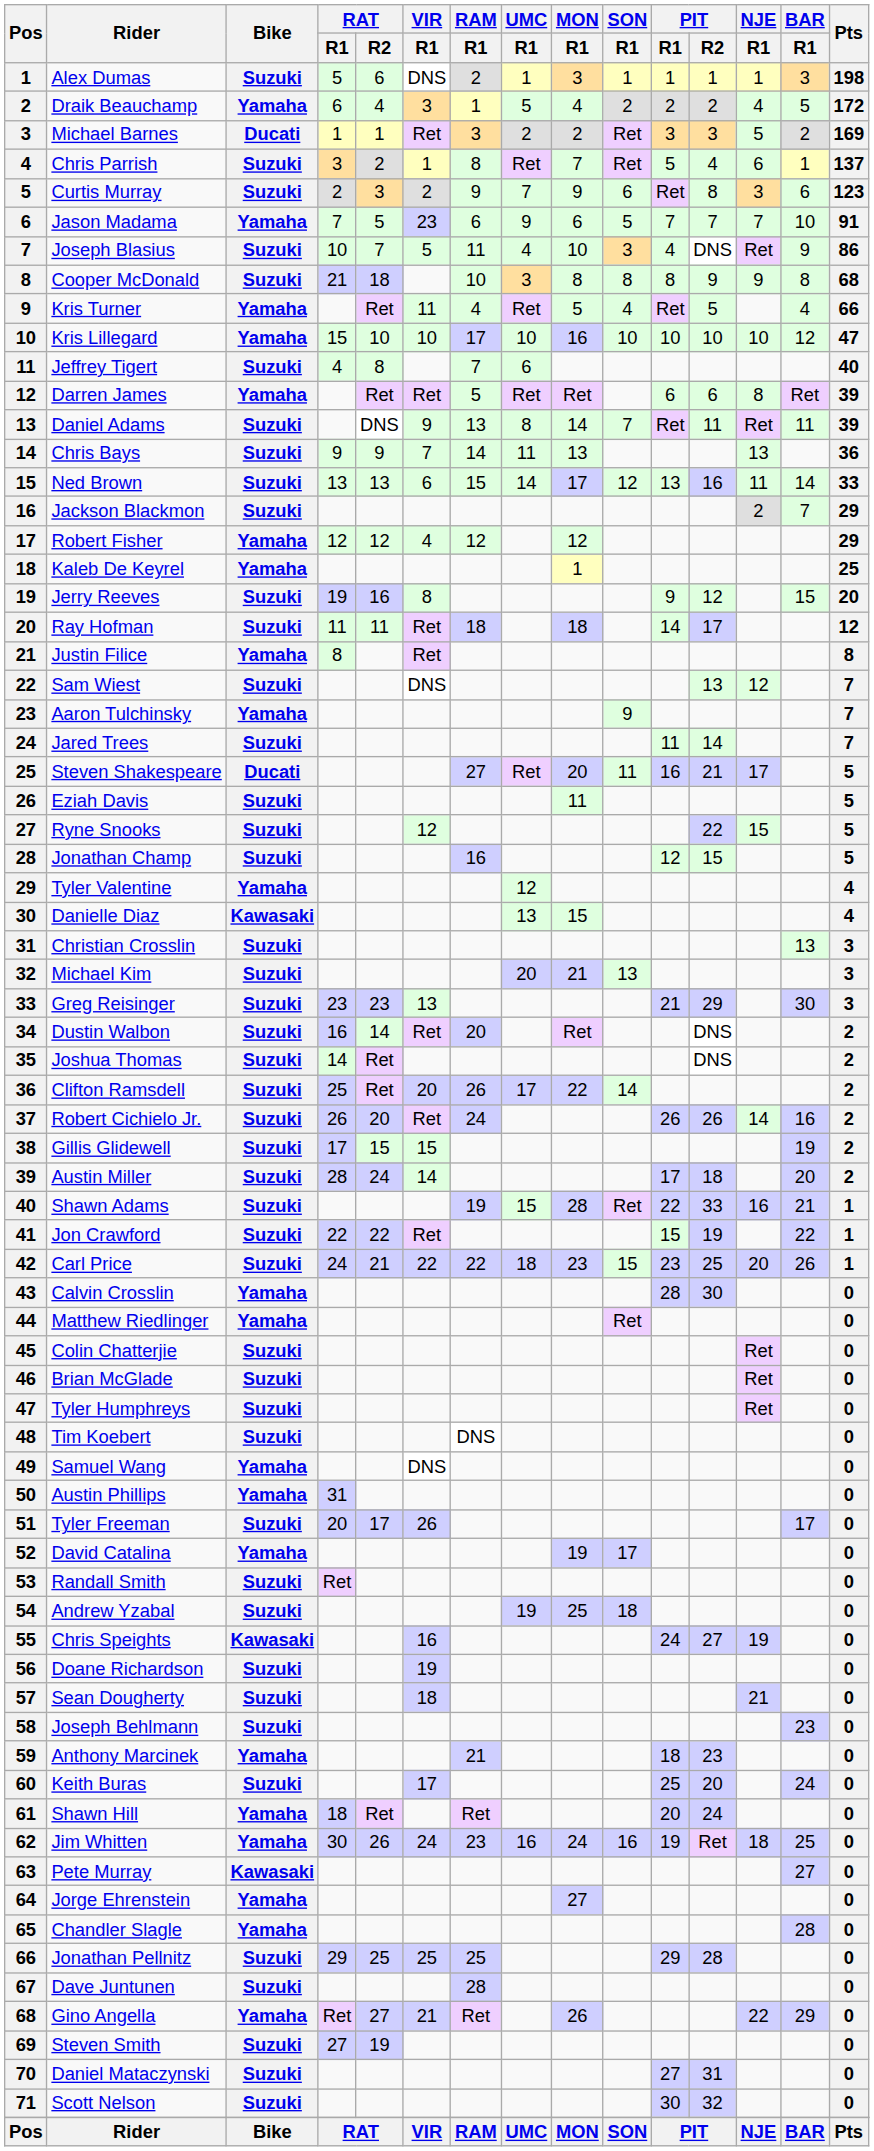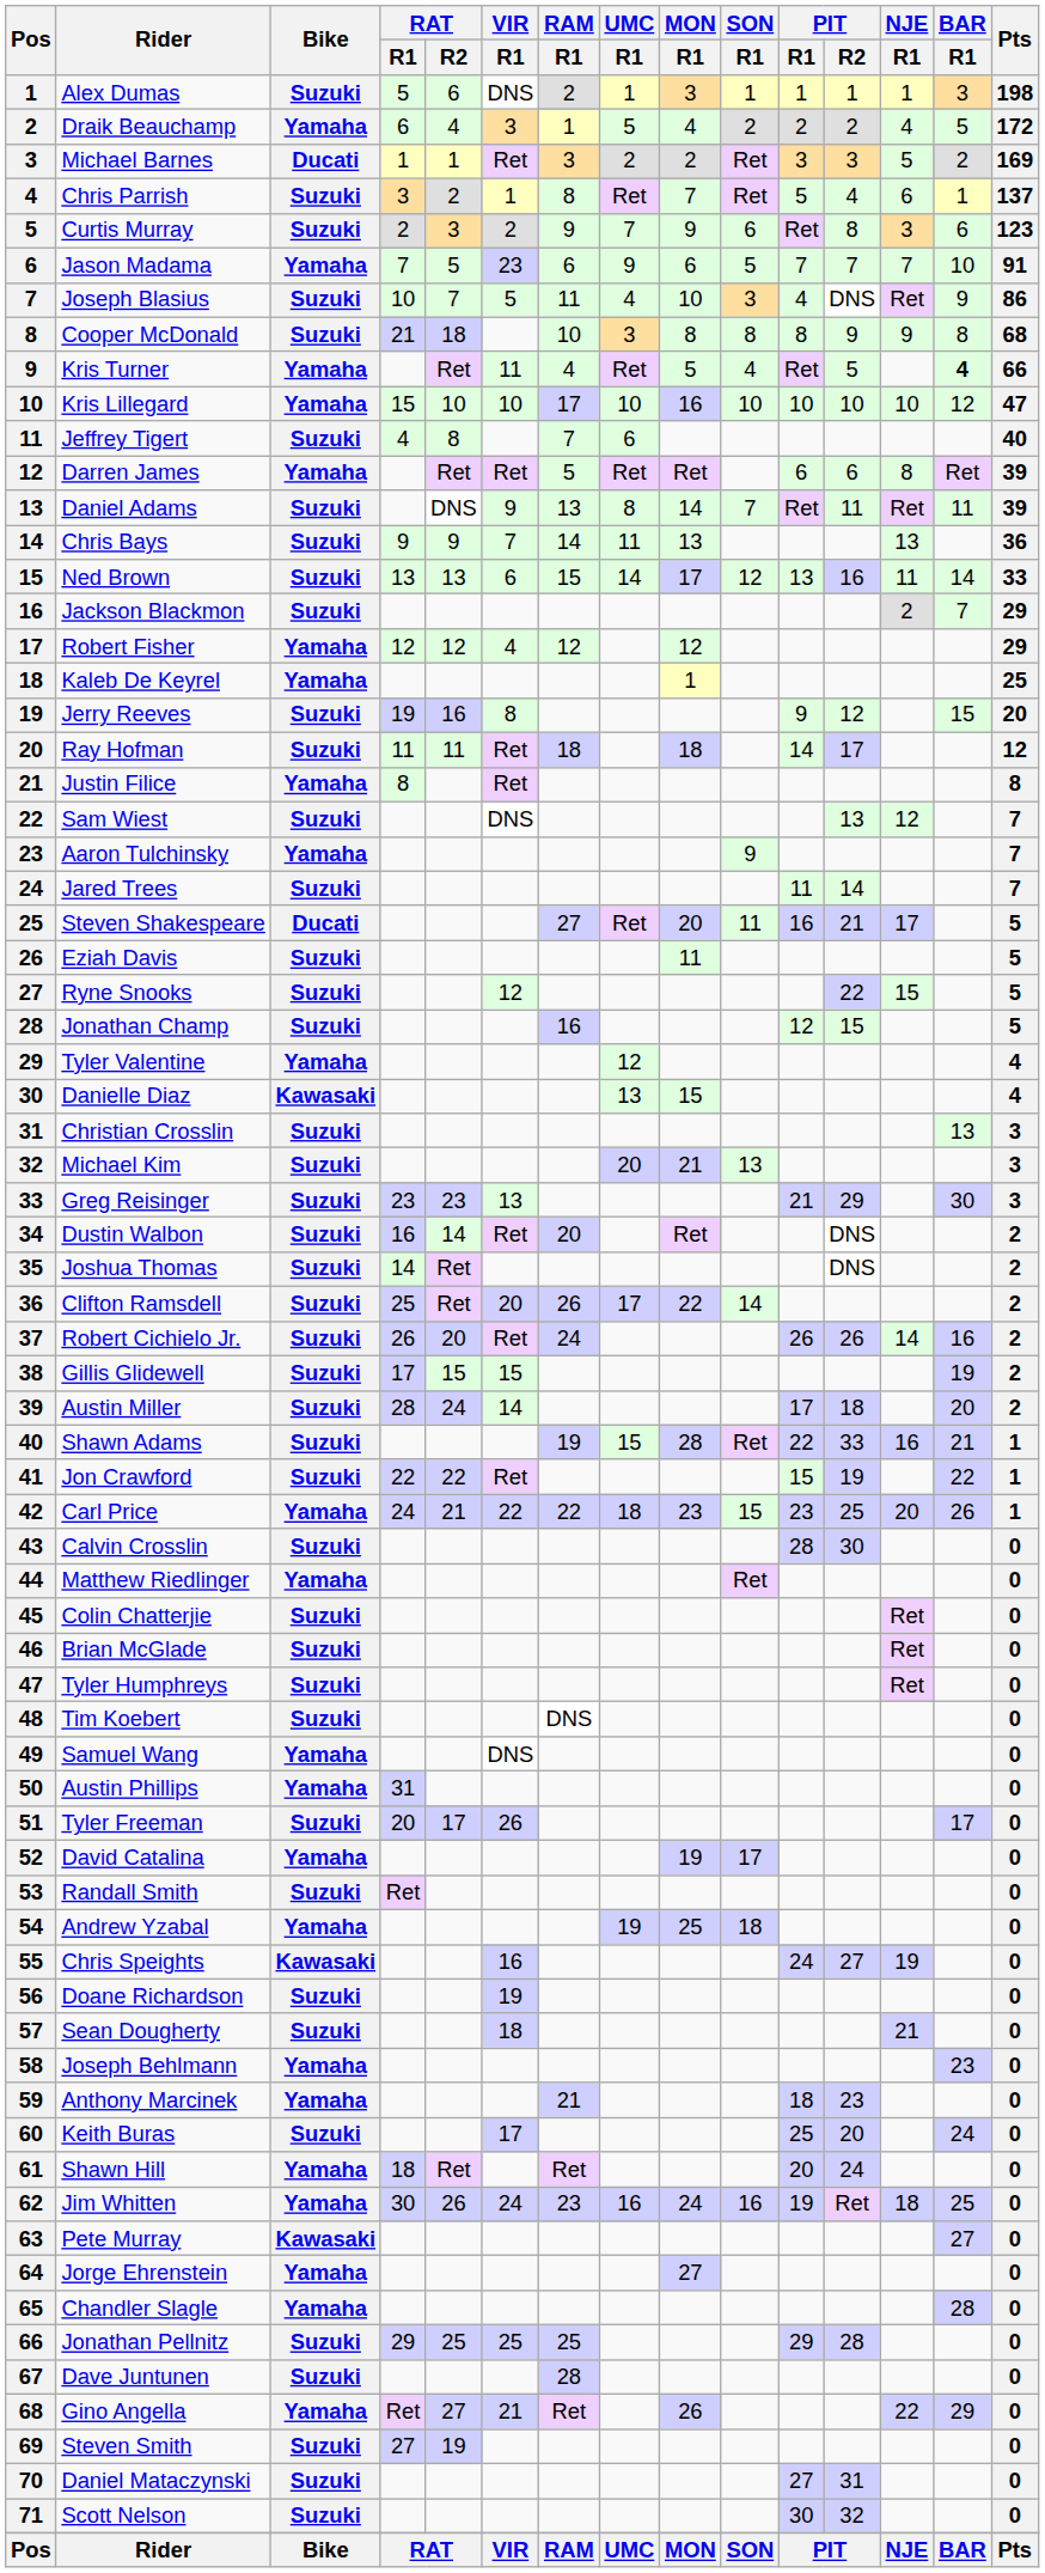Kris Turner | BAR / R1: normal -> bold
Carl Price | Bike: Suzuki -> Yamaha
Calvin Crosslin | Bike: Yamaha -> Suzuki
Andrew Yzabal | Bike: Suzuki -> Yamaha
Joseph Behlmann | Bike: Suzuki -> Yamaha
